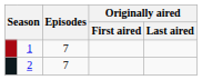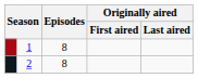1 | Episodes: 7 -> 8
2 | Episodes: 7 -> 8
